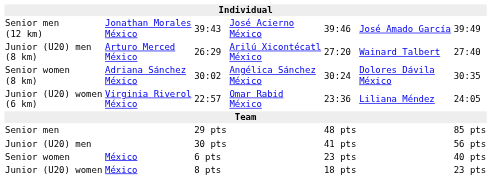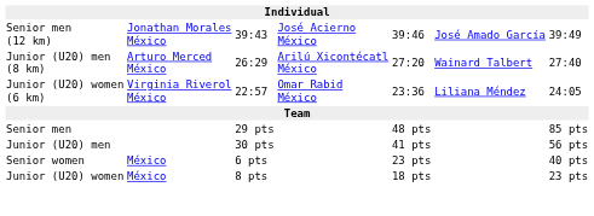- row: Senior women (8 km) | Adriana Sánchez México | 30:02 | Angélica Sánchez México | 30:24 | Dolores Dávila México | 30:35
